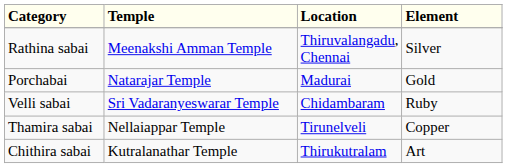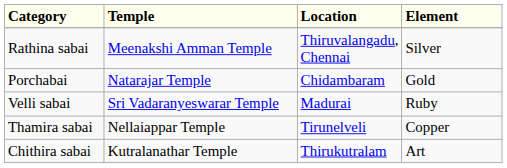Porchabai | Location: Madurai -> Chidambaram
Velli sabai | Location: Chidambaram -> Madurai
